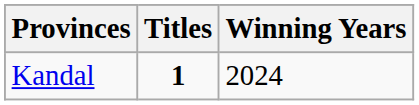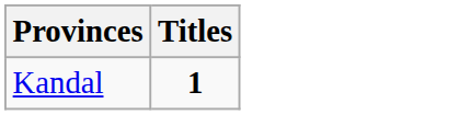- column: Winning Years | 2024
